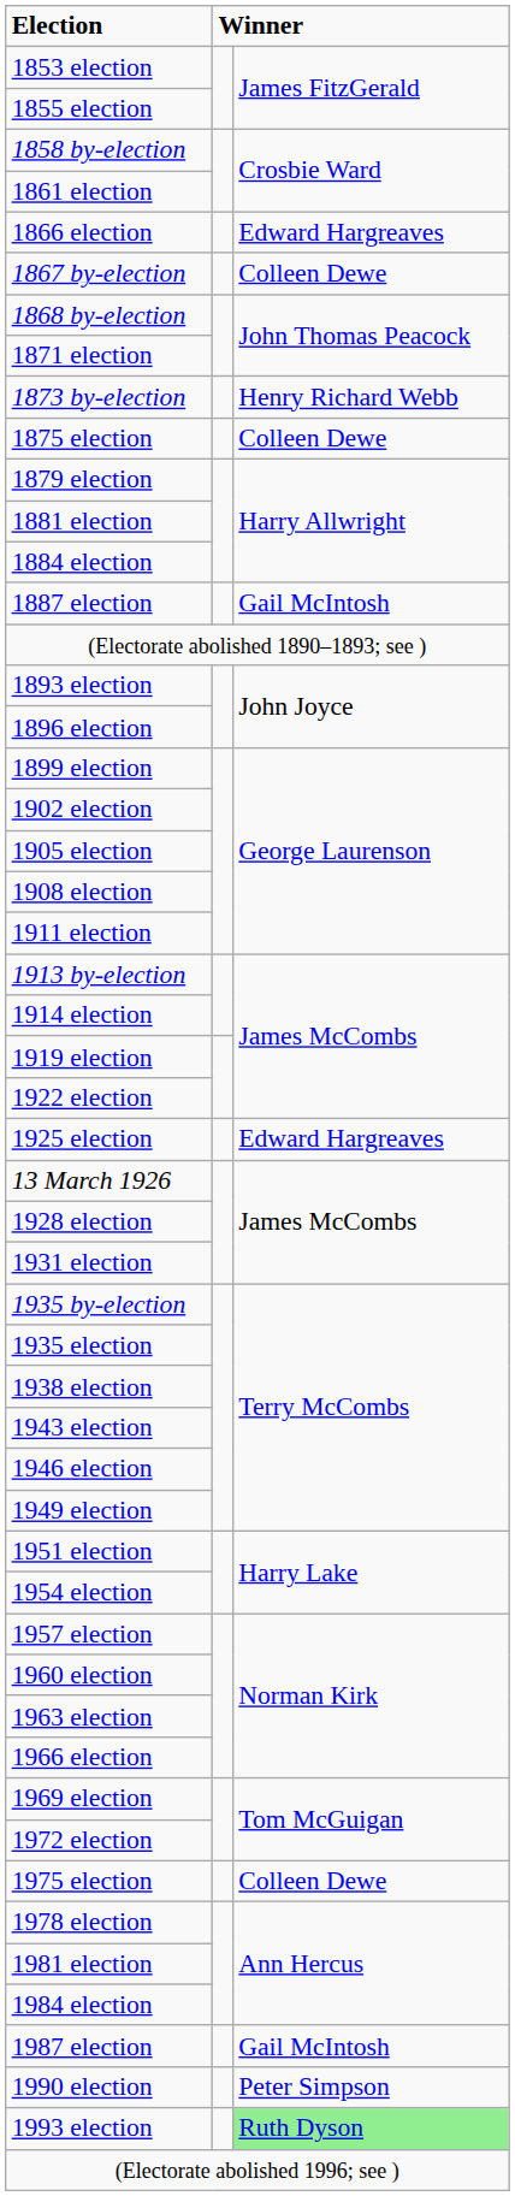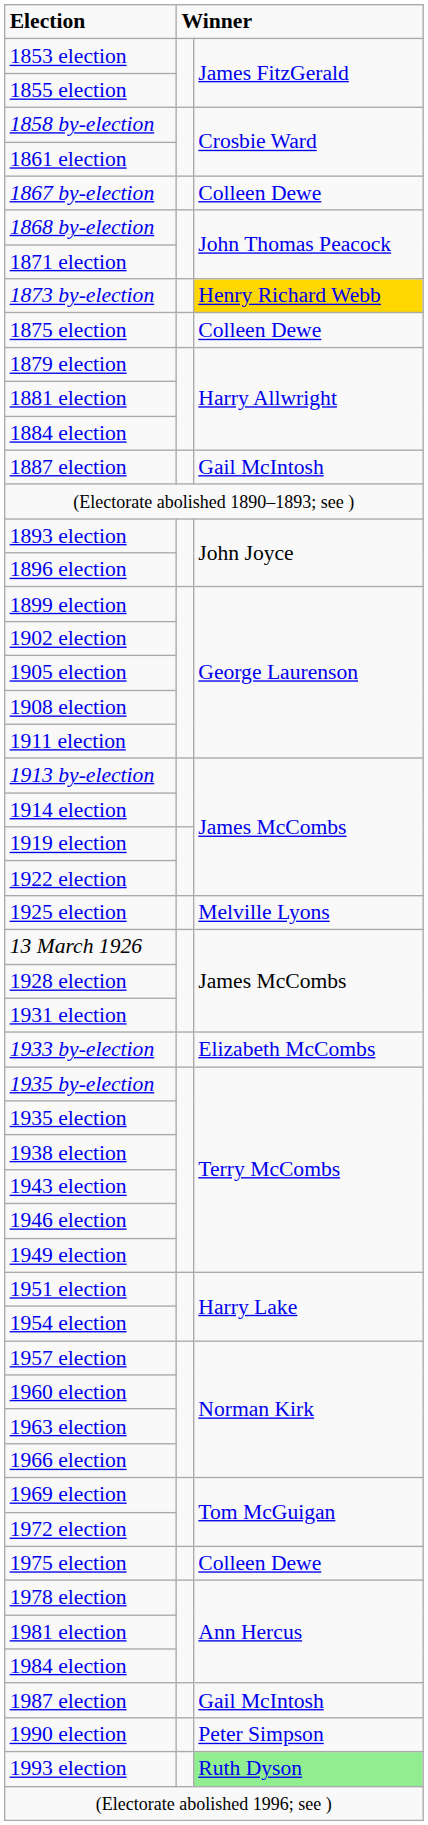- row: 1866 election | Edward Hargreaves
1873 by-election | column 3: no background -> gold background
1925 election | column 3: Edward Hargreaves -> Melville Lyons
+ row: 1933 by-election | Elizabeth McCombs
